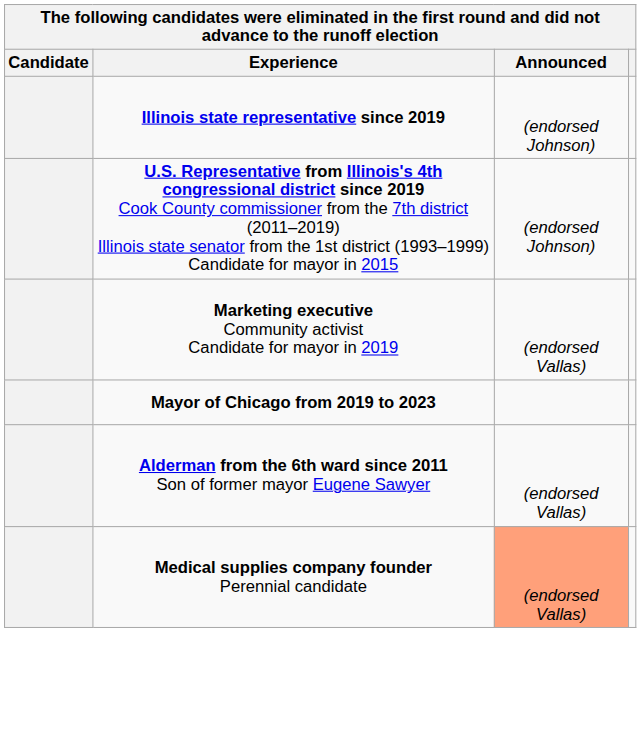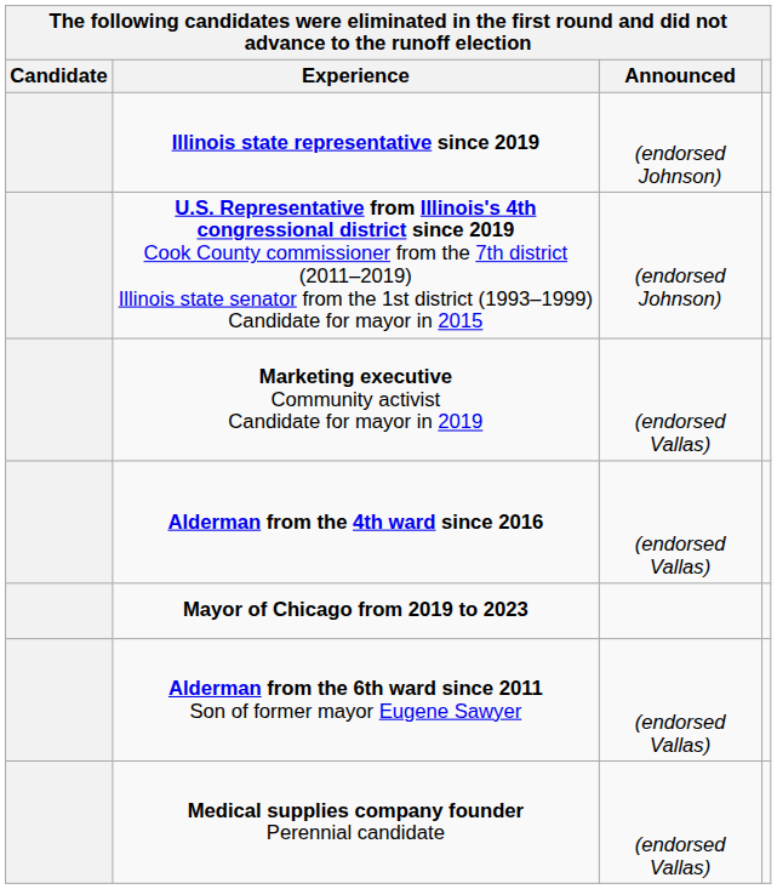+ row: Alderman from the 4th ward since 2016 | (endorsed Vallas)
Medical supplies company founder Perennial candidate | Announced: lightsalmon background -> no background
